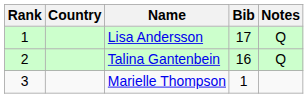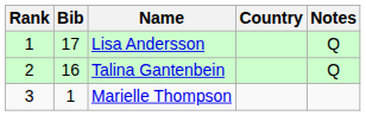columns swapped: Bib <-> Country
